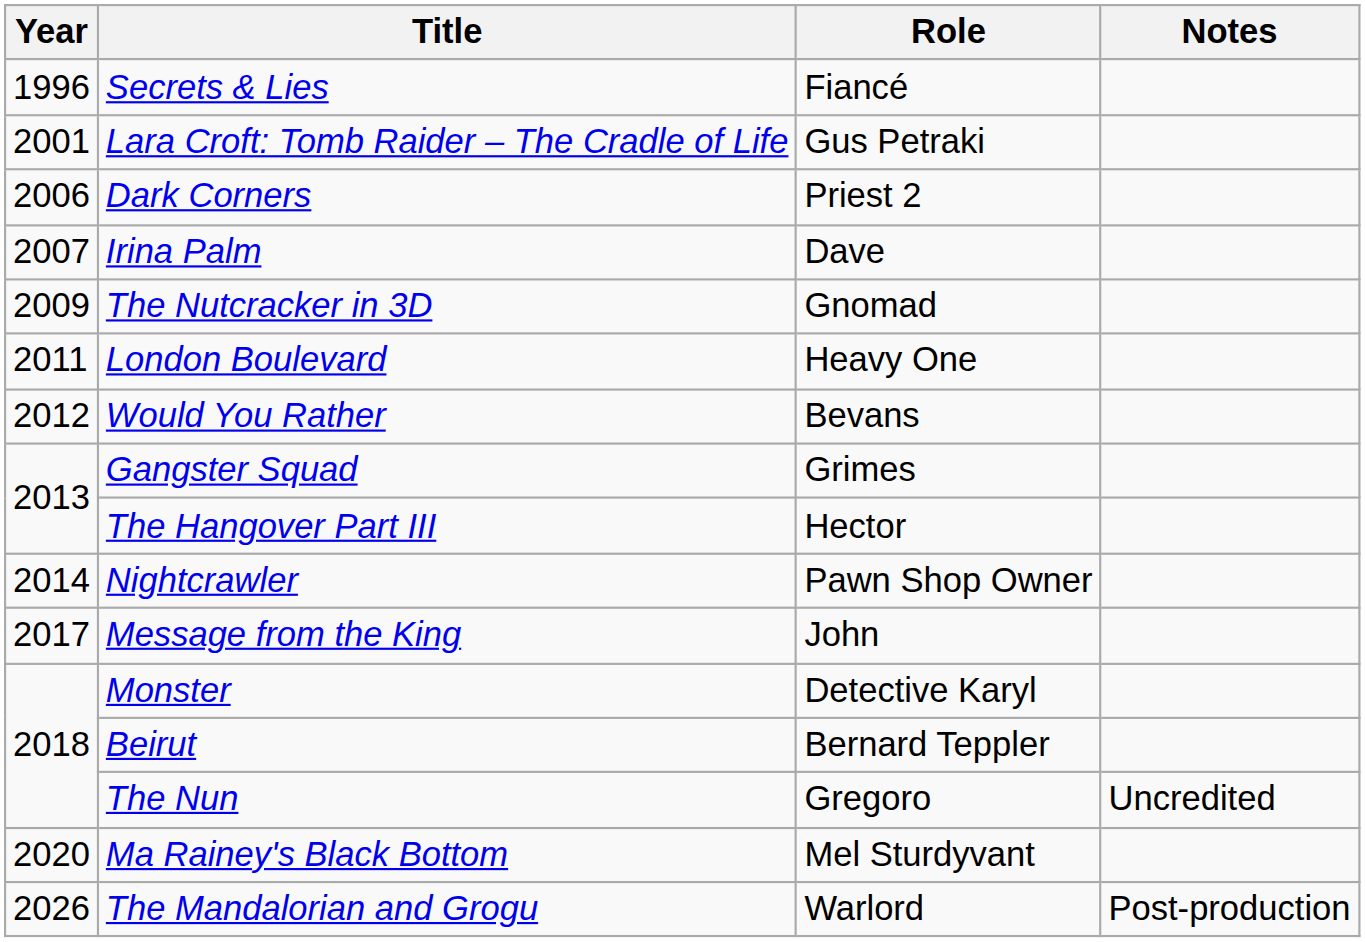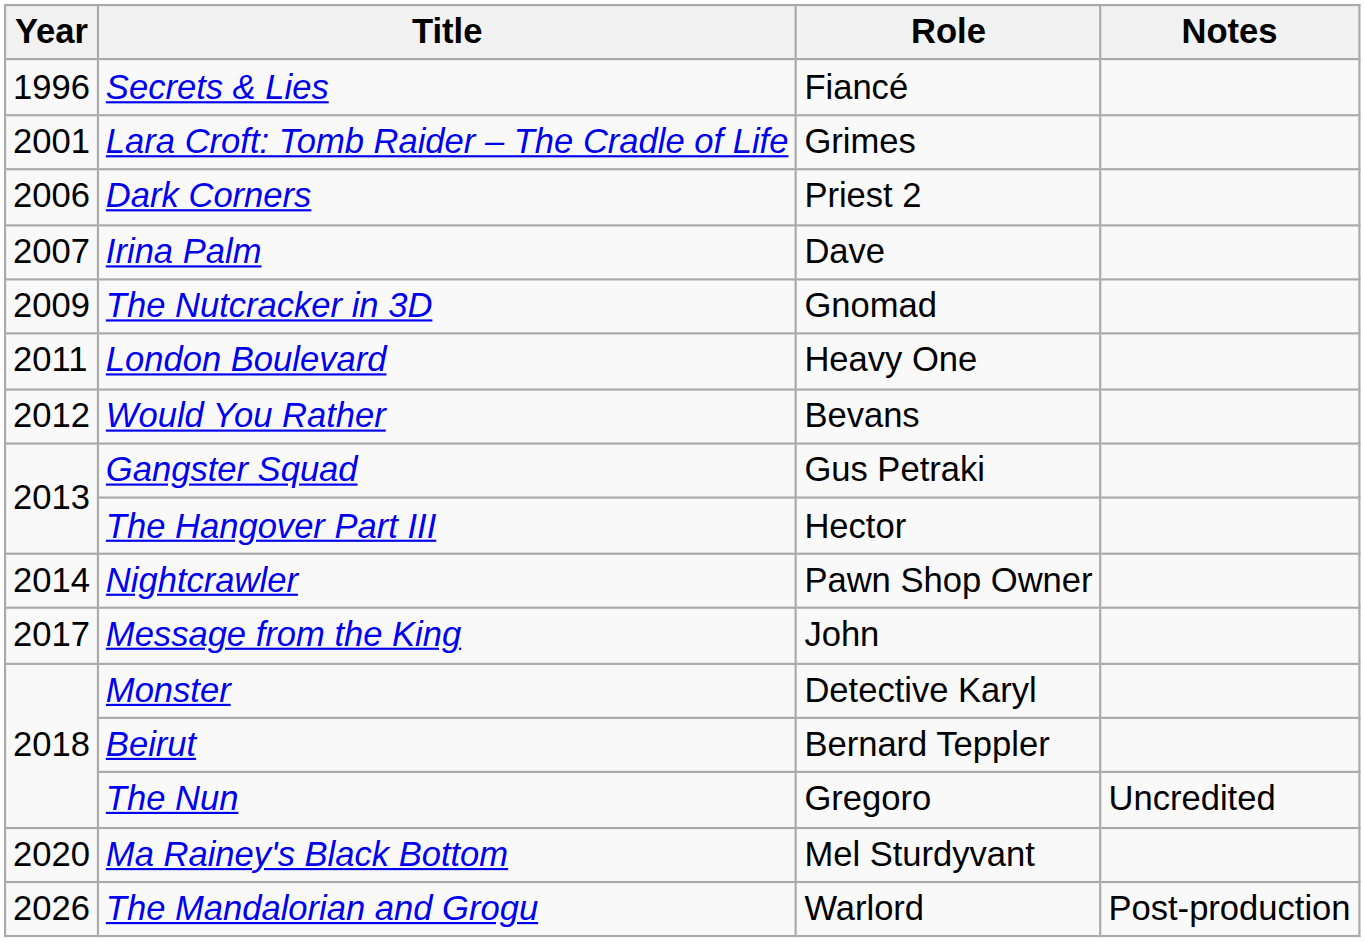Lara Croft: Tomb Raider – The Cradle of Life | Role: Gus Petraki -> Grimes
Gangster Squad | Role: Grimes -> Gus Petraki
